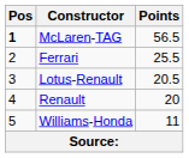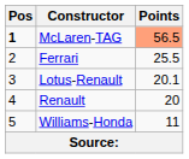McLaren-TAG | Points: no background -> lightsalmon background
Lotus-Renault | Points: 20.5 -> 20.1
